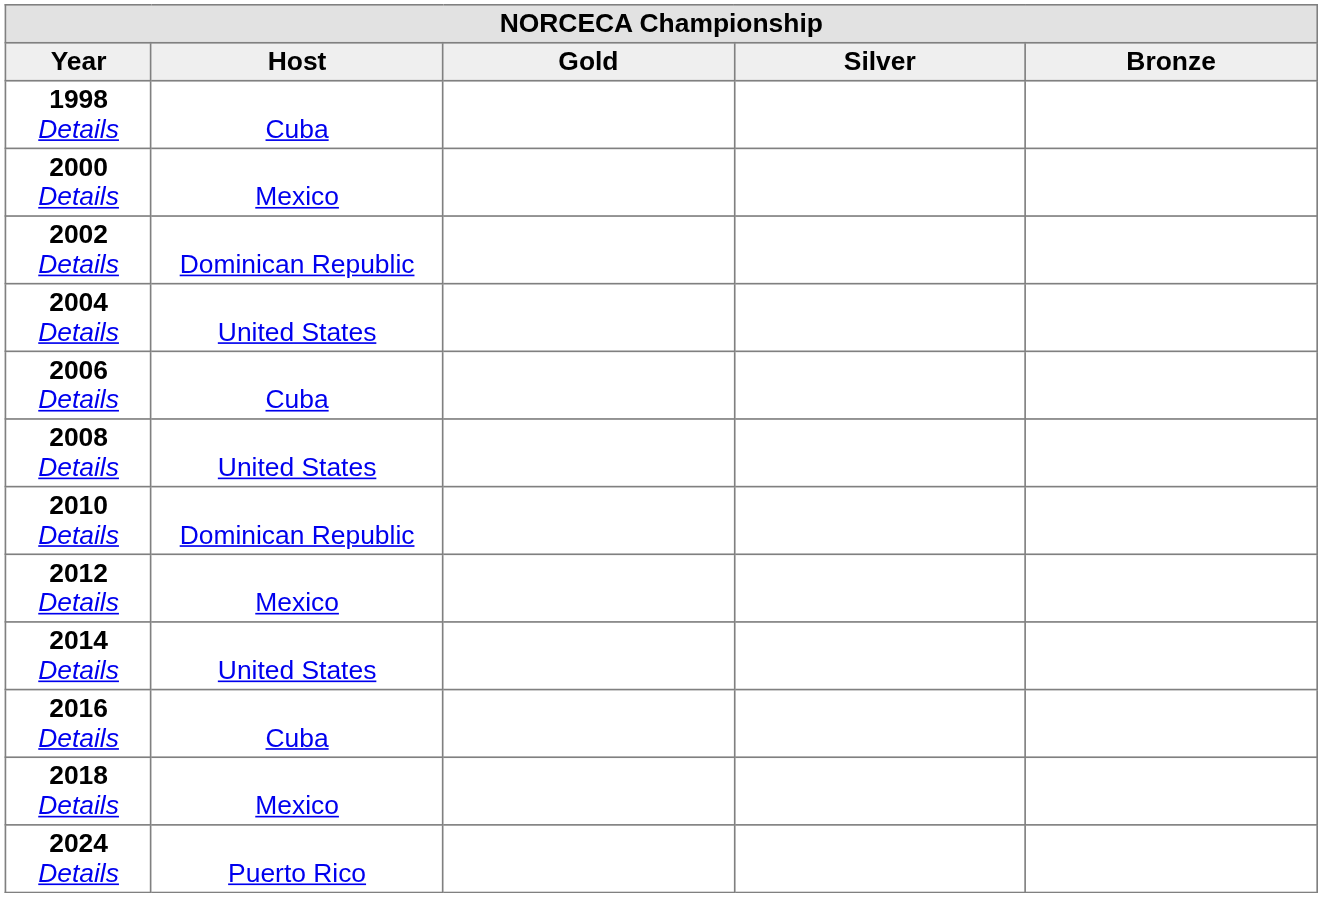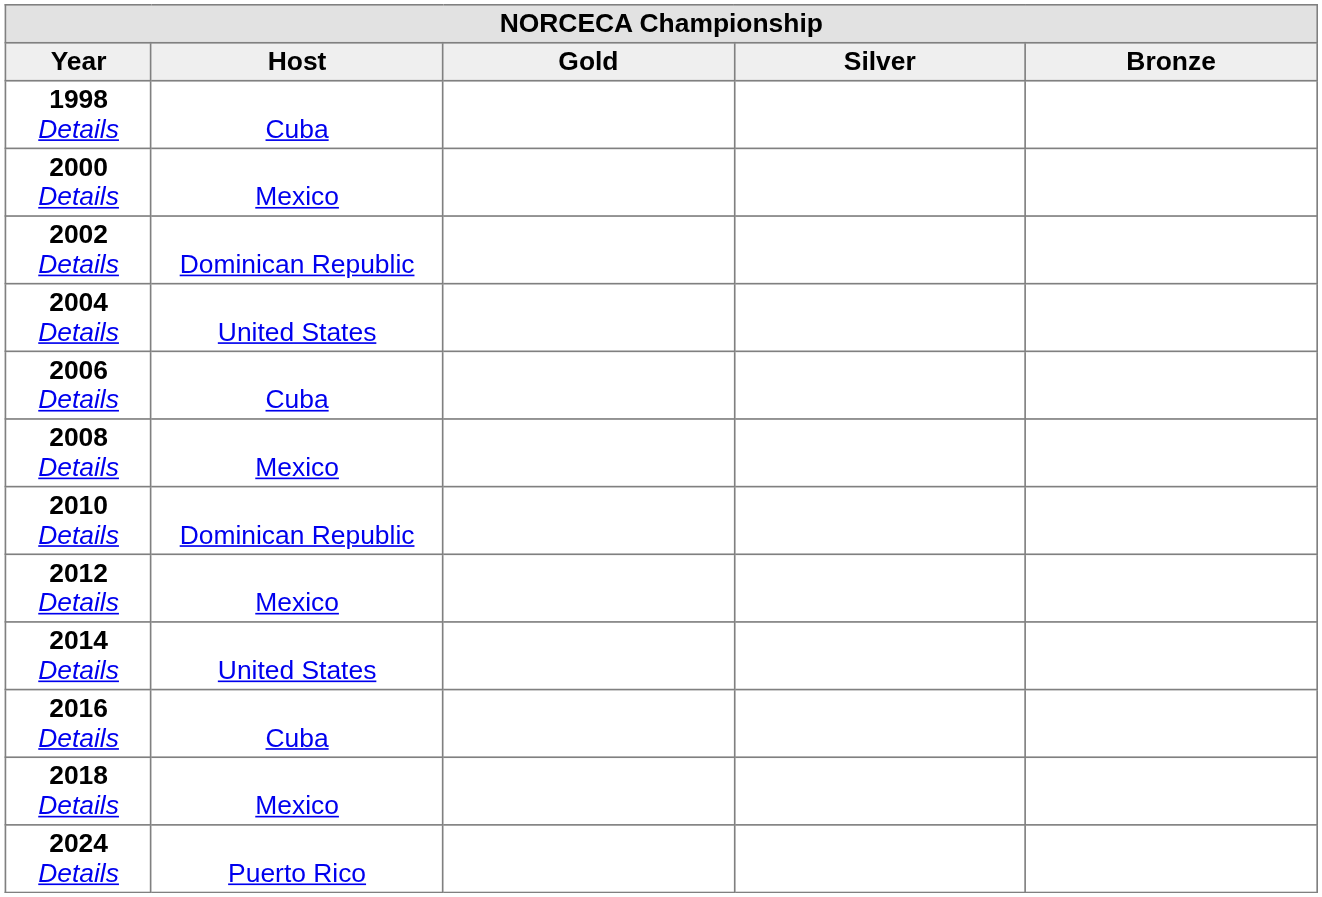2008 Details | Host: United States -> Mexico
